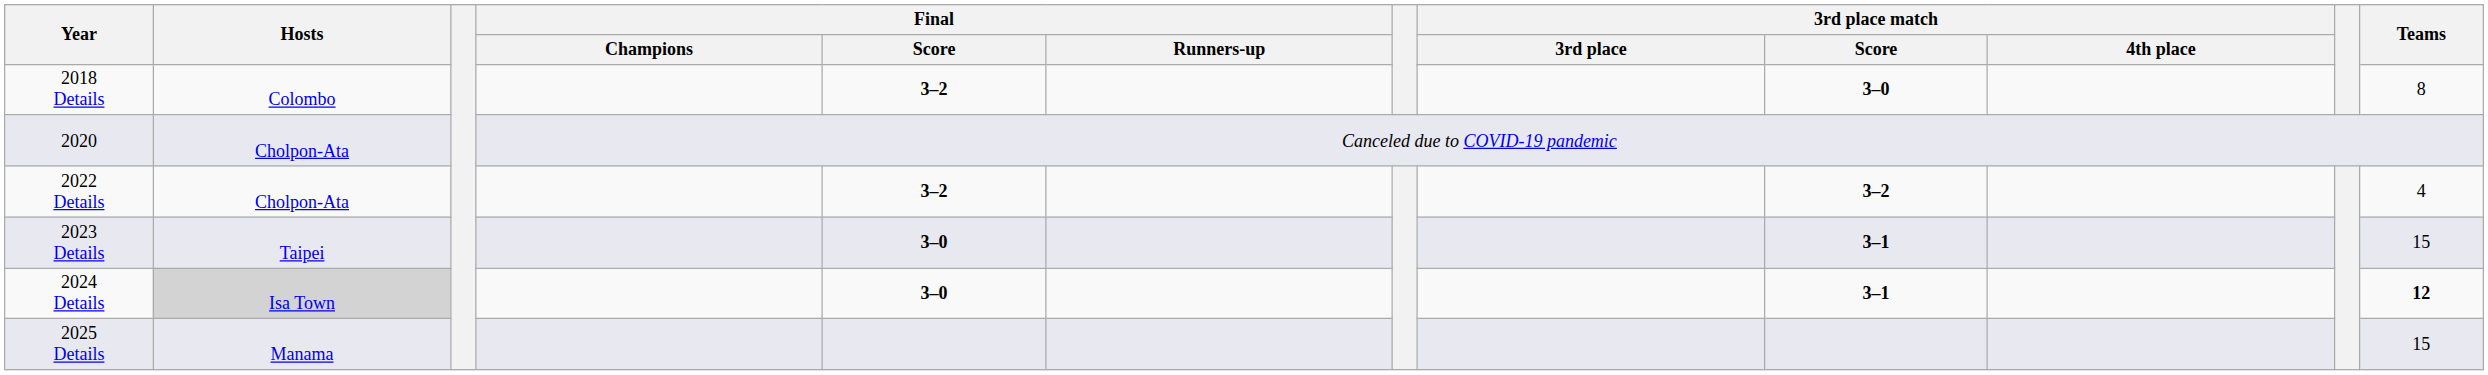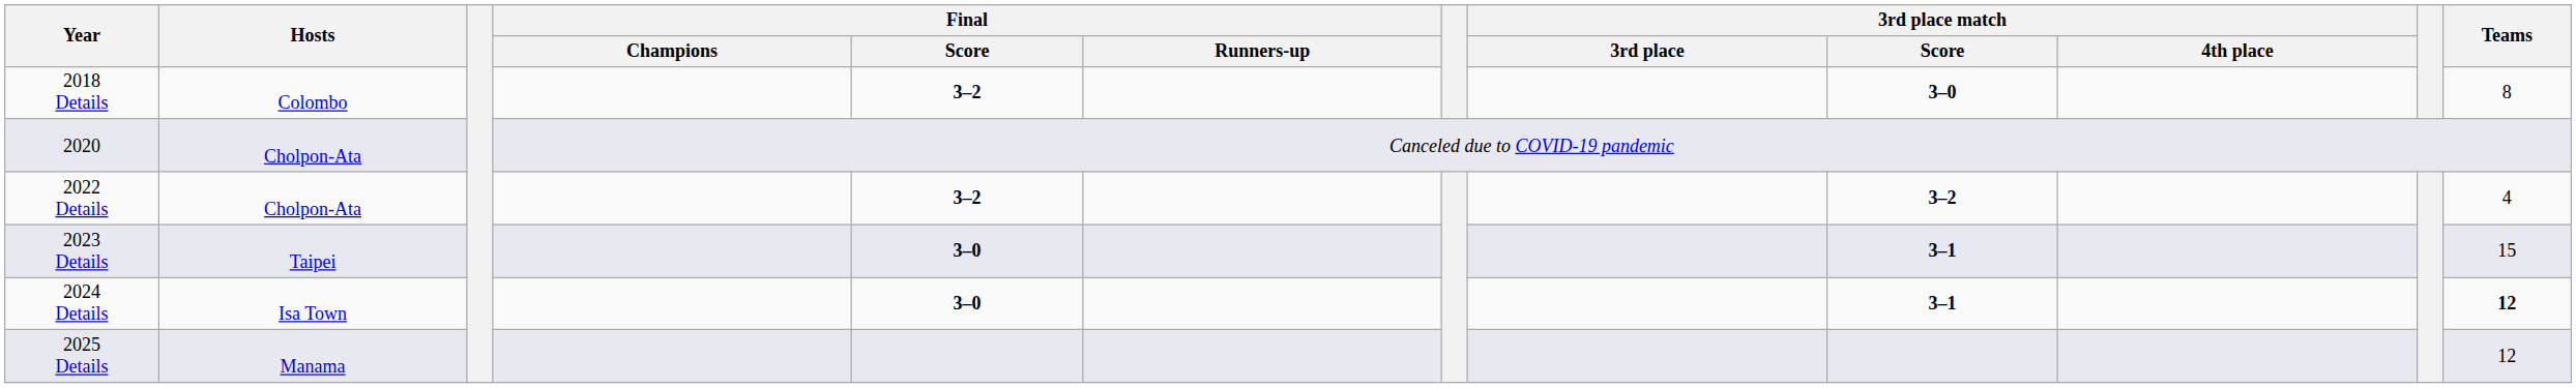2024 Details | Hosts: lightgrey background -> no background
2025 Details | Teams: 15 -> 12
